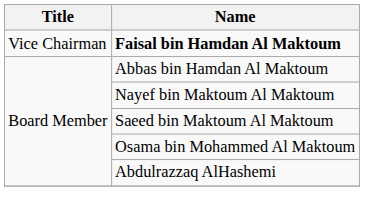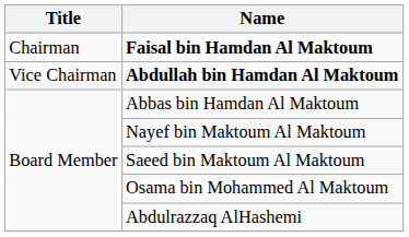Faisal bin Hamdan Al Maktoum | Title: Vice Chairman -> Chairman
+ row: Vice Chairman | Abdullah bin Hamdan Al Maktoum
